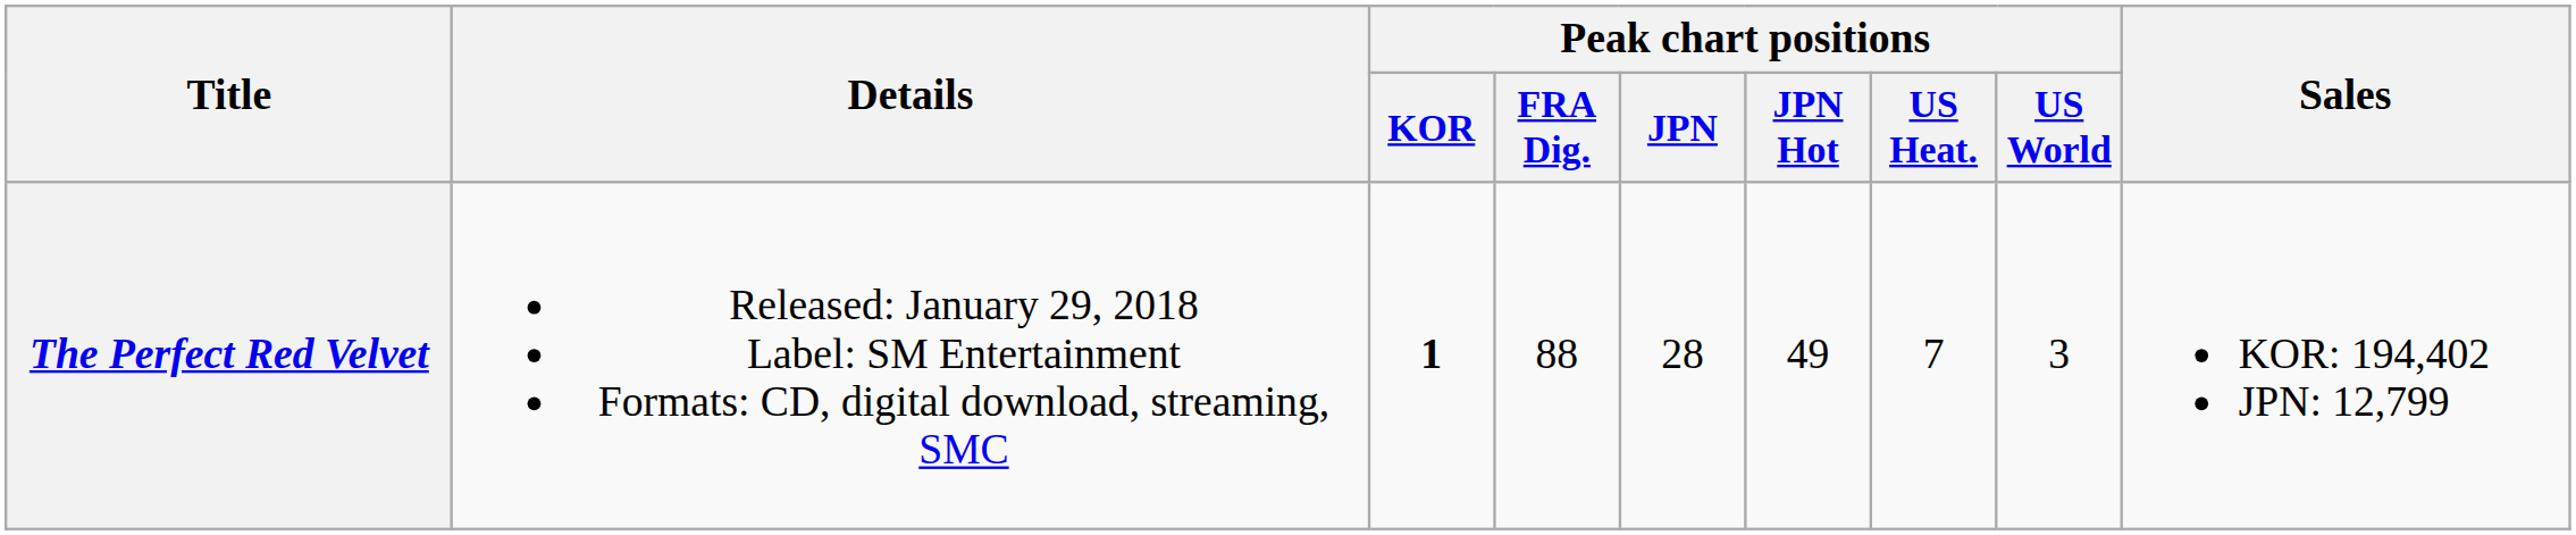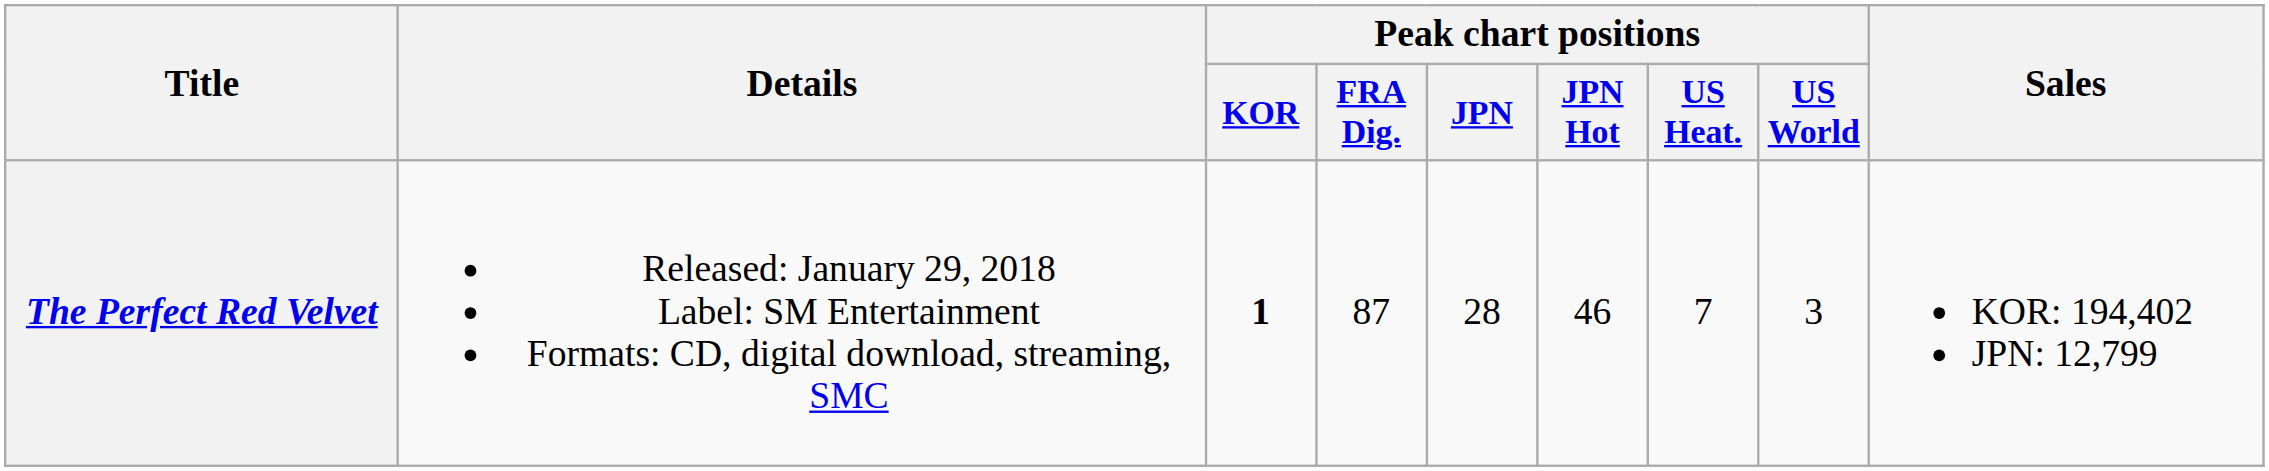The Perfect Red Velvet | Peak chart positions / FRA Dig.: 88 -> 87
The Perfect Red Velvet | Peak chart positions / JPN Hot: 49 -> 46
